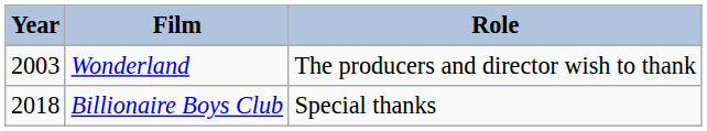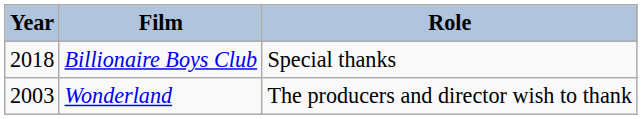rows swapped: Wonderland <-> Billionaire Boys Club
